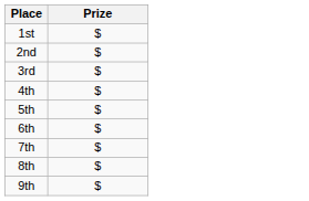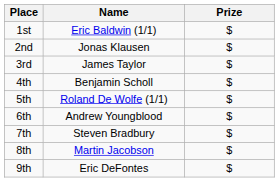+ column: Name | Eric Baldwin (1/1) | Jonas Klausen | James Taylor | Benjamin Scholl | Roland De Wolfe (1/1) | Andrew Youngblood | Steven Bradbury | Martin Jacobson | Eric DeFontes
